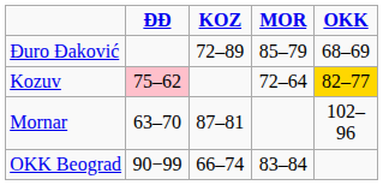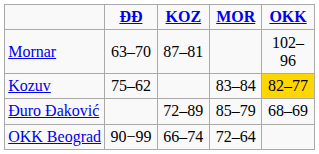rows swapped: Đuro Đaković <-> Mornar
Kozuv | ĐĐ: pink background -> no background
Kozuv | MOR: 72–64 -> 83–84
OKK Beograd | MOR: 83–84 -> 72–64
